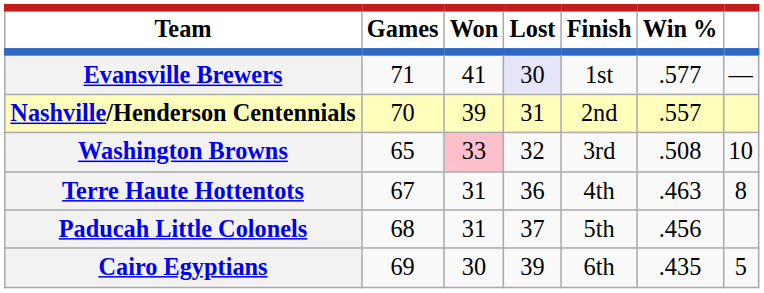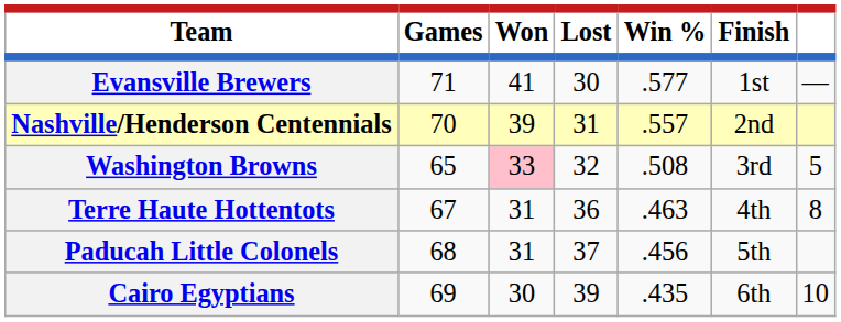columns swapped: Win % <-> Finish
Evansville Brewers | Lost: lavender background -> no background
Washington Browns | column 7: 10 -> 5
Cairo Egyptians | column 7: 5 -> 10
